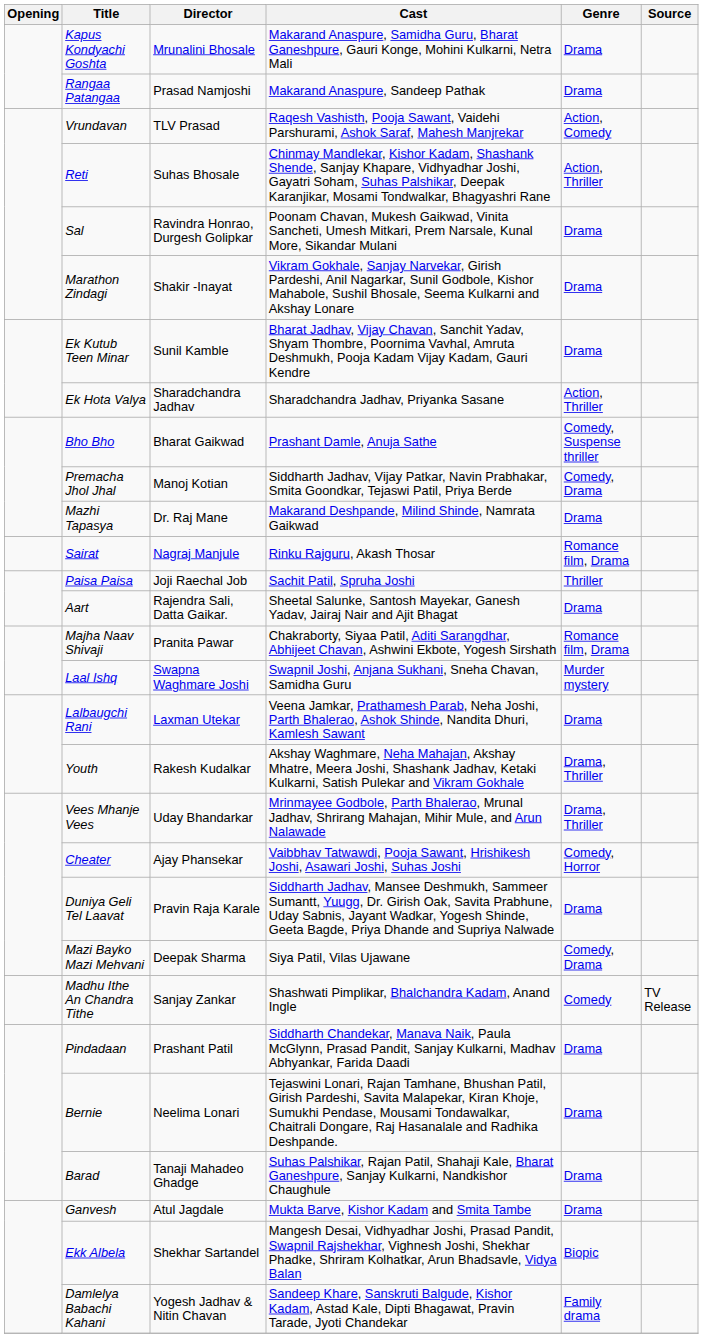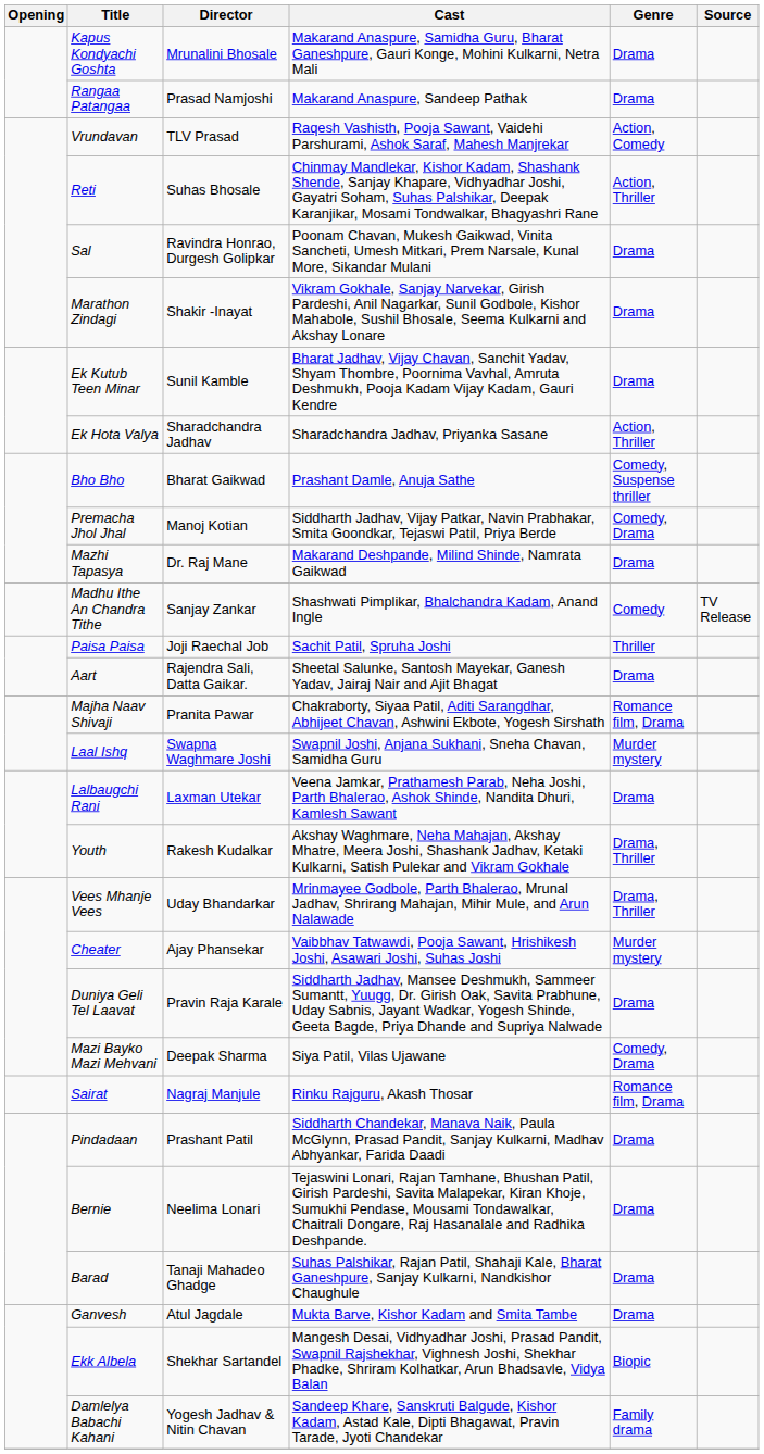rows swapped: Sairat <-> Madhu Ithe An Chandra Tithe
Cheater | Genre: Comedy, Horror -> Murder mystery
